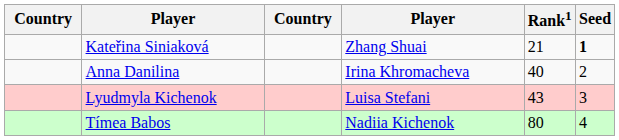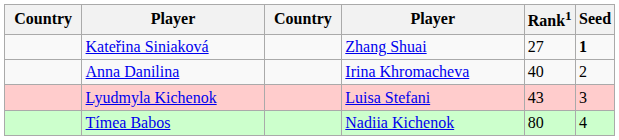Kateřina Siniaková | Rank1: 21 -> 27
